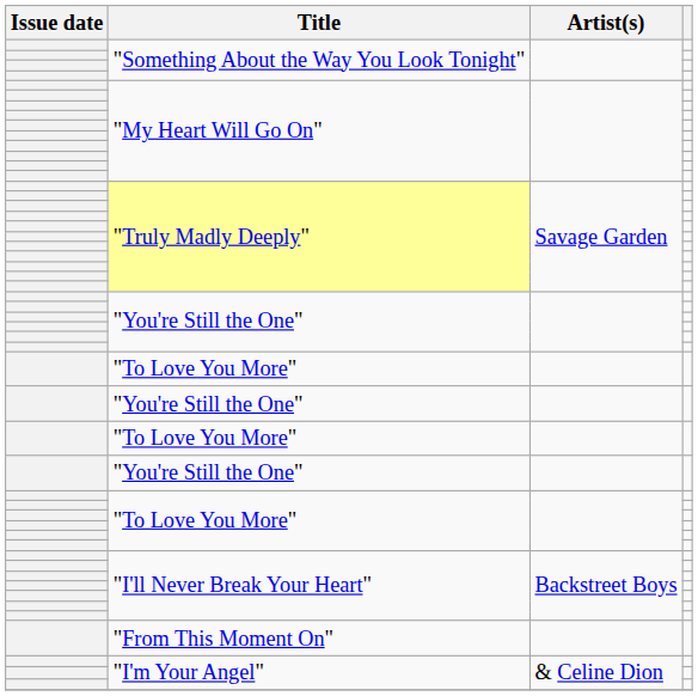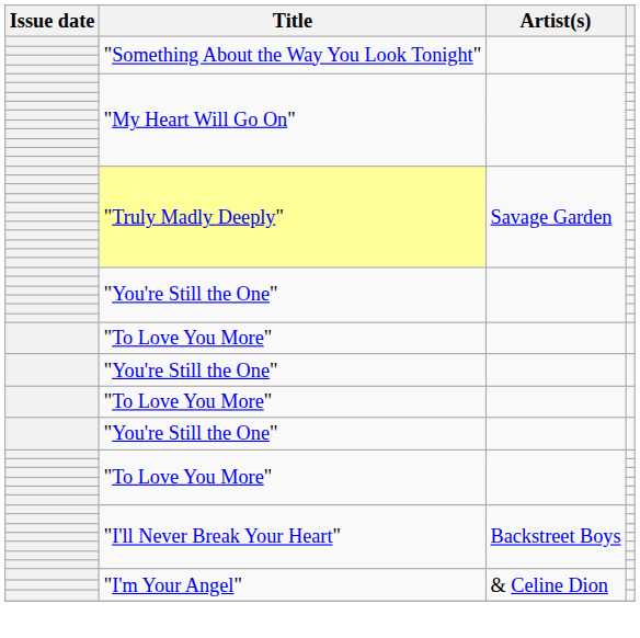- row: "From This Moment On"
